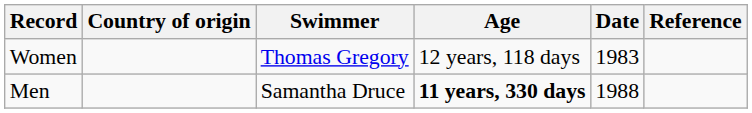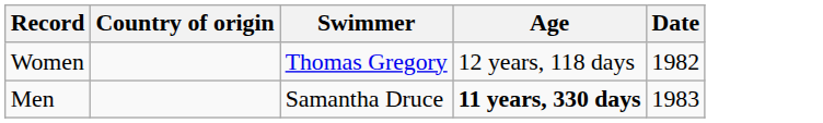- column: Reference
Women | Date: 1983 -> 1982
Men | Date: 1988 -> 1983
